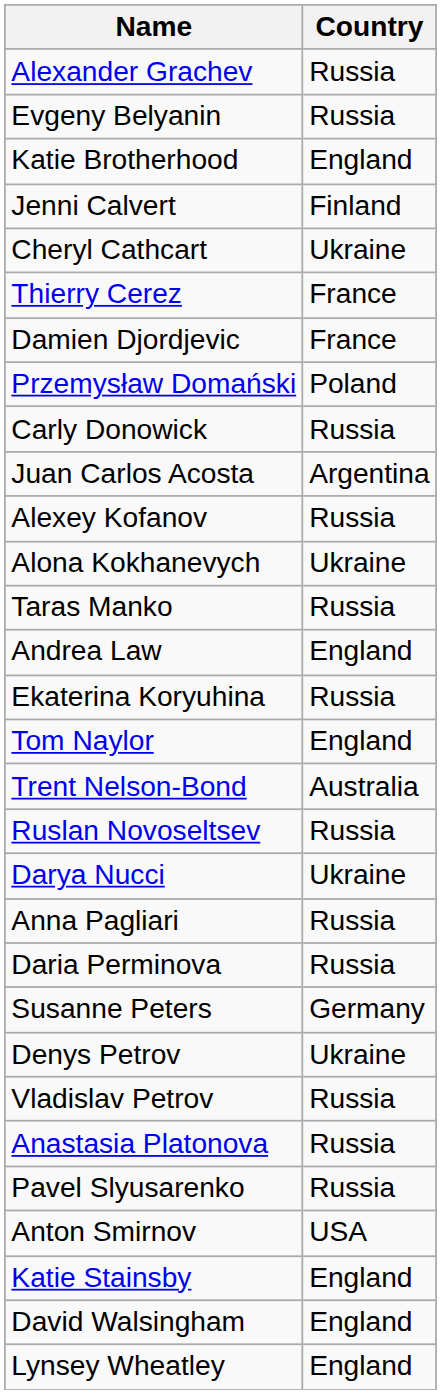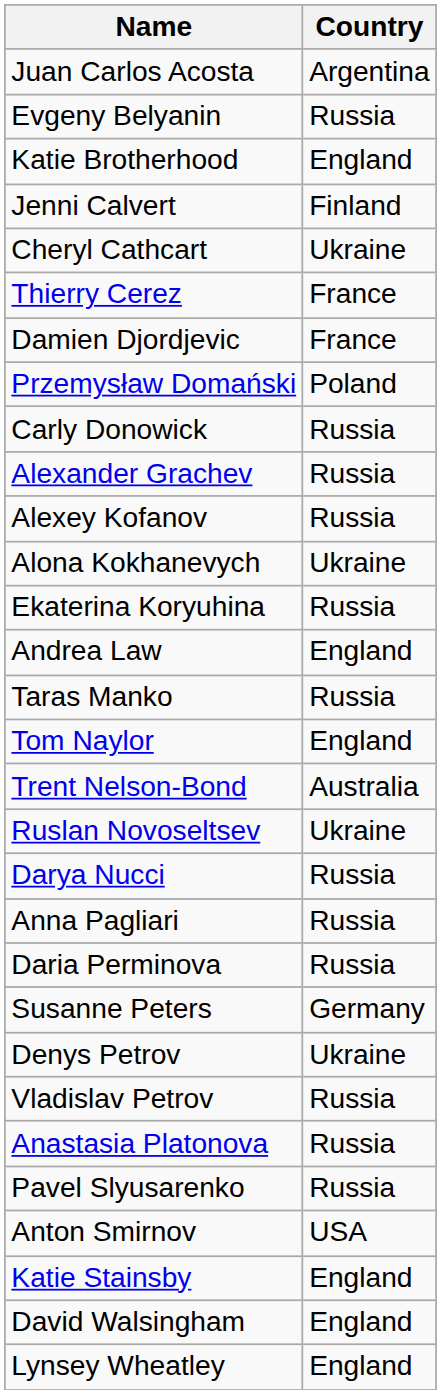rows swapped: Juan Carlos Acosta <-> Alexander Grachev
rows swapped: Ekaterina Koryuhina <-> Taras Manko
Ruslan Novoseltsev | Country: Russia -> Ukraine
Darya Nucci | Country: Ukraine -> Russia
